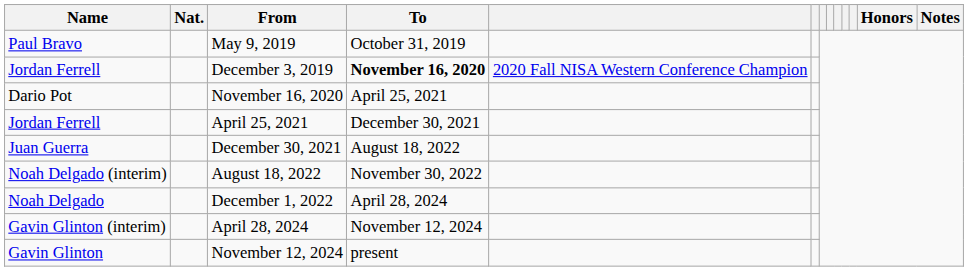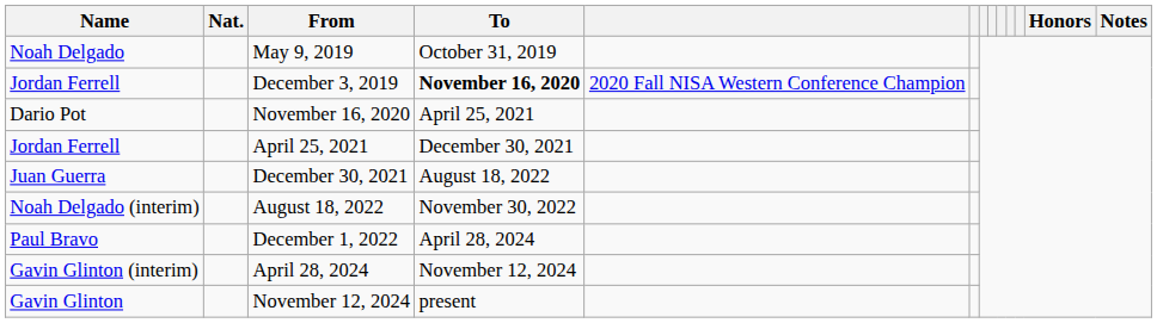May 9, 2019 | Name: Paul Bravo -> Noah Delgado
December 1, 2022 | Name: Noah Delgado -> Paul Bravo
